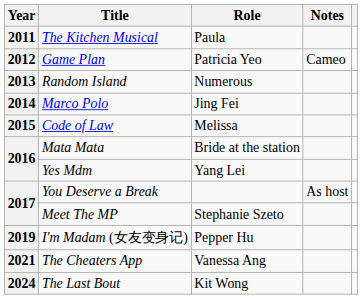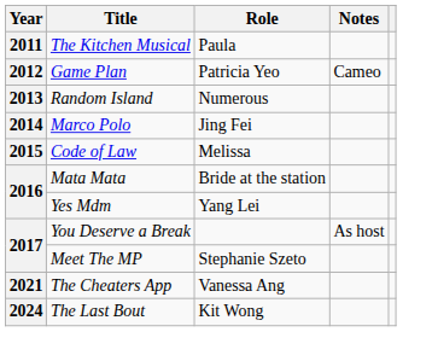- row: 2019 | I'm Madam (女友变身记) | Pepper Hu
